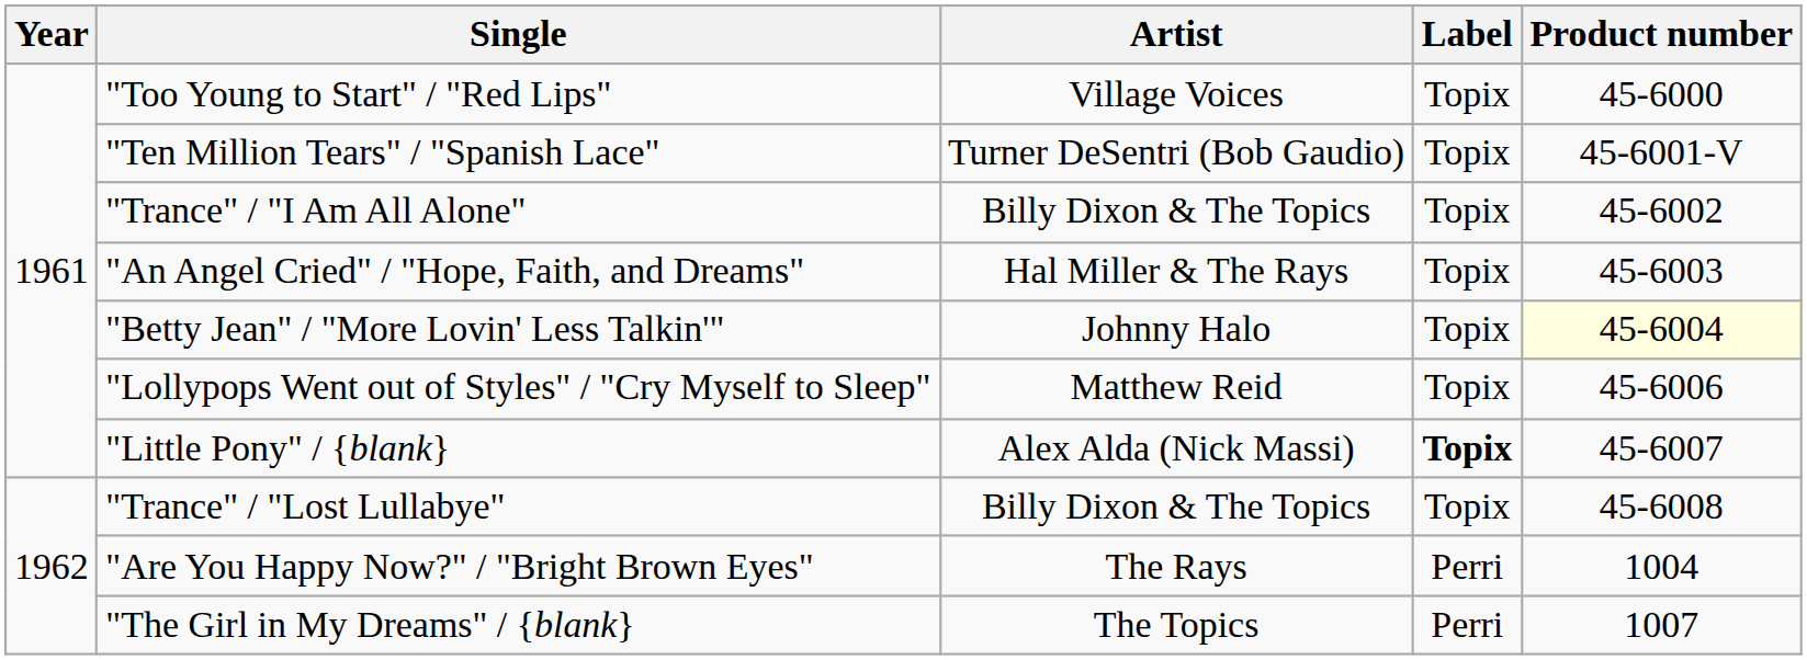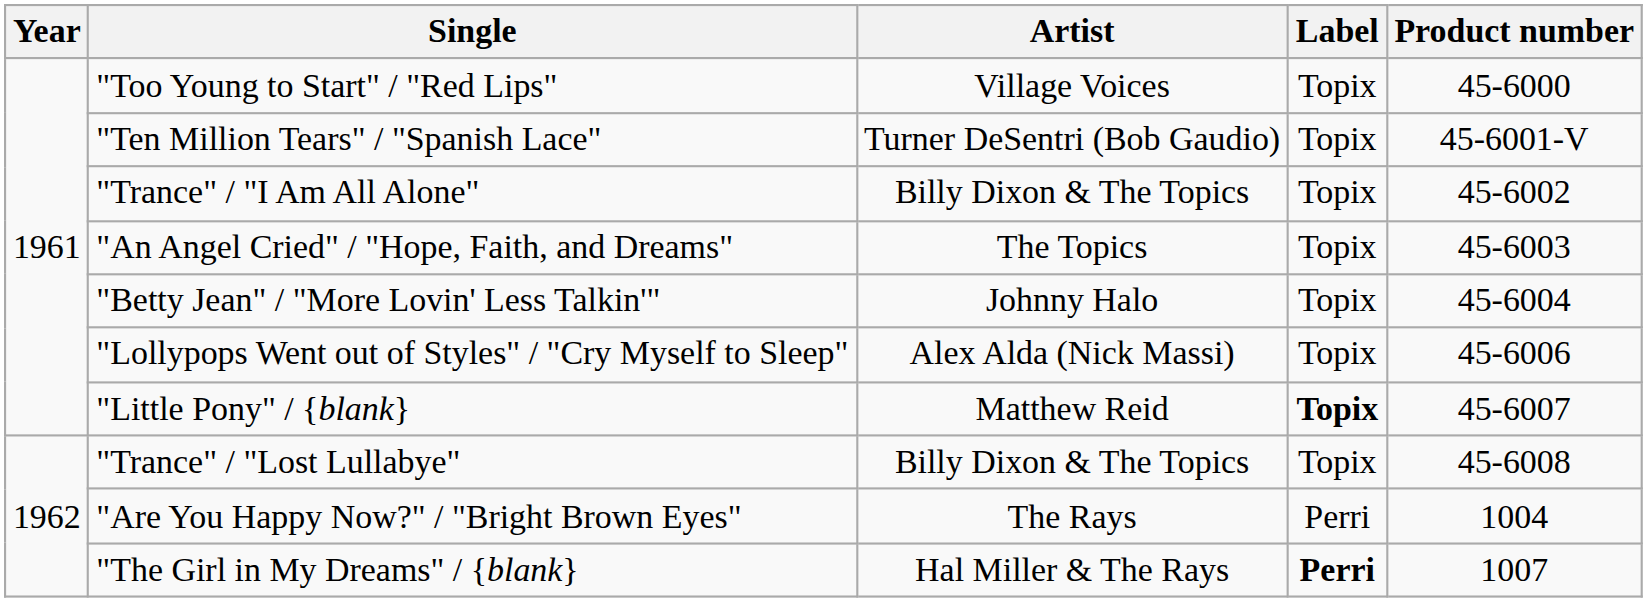"An Angel Cried" / "Hope, Faith, and Dreams" | Artist: Hal Miller & The Rays -> The Topics
"Betty Jean" / "More Lovin' Less Talkin'" | Product number: lightyellow background -> no background
"Lollypops Went out of Styles" / "Cry Myself to Sleep" | Artist: Matthew Reid -> Alex Alda (Nick Massi)
"Little Pony" / {blank} | Artist: Alex Alda (Nick Massi) -> Matthew Reid
"The Girl in My Dreams" / {blank} | Artist: The Topics -> Hal Miller & The Rays
"The Girl in My Dreams" / {blank} | Label: normal -> bold
